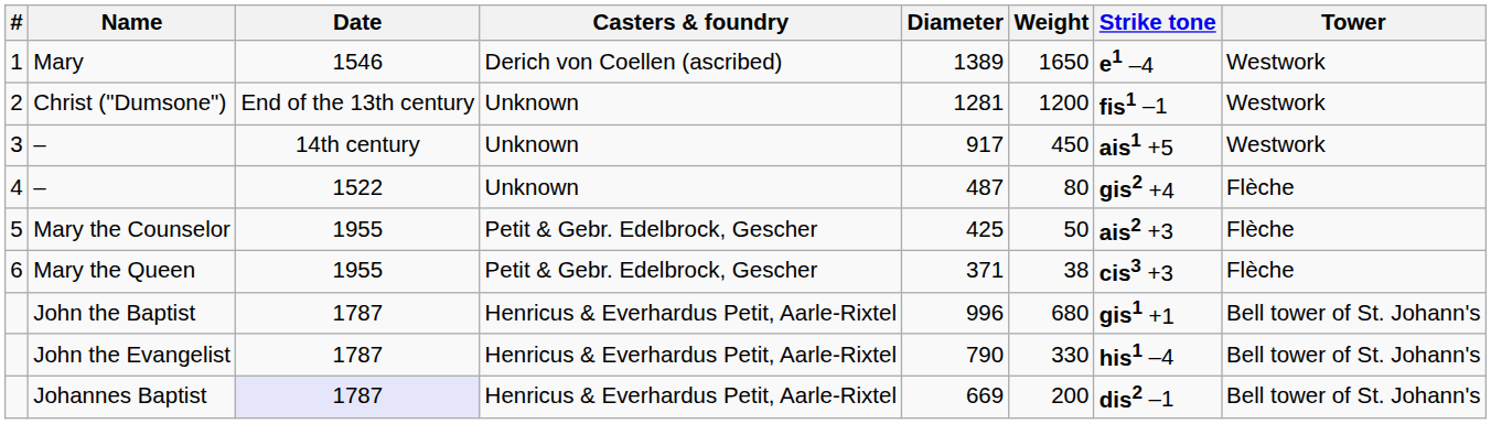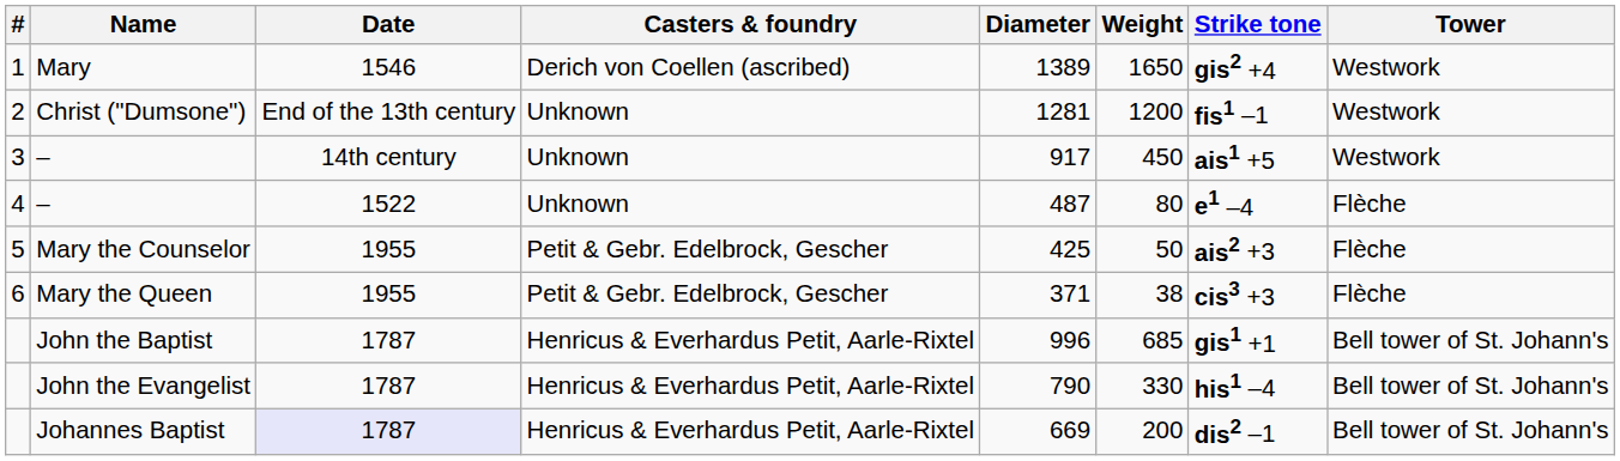Mary | Strike tone: e1 –4 -> gis2 +4
4 / – | Strike tone: gis2 +4 -> e1 –4
John the Baptist | Weight: 680 -> 685
